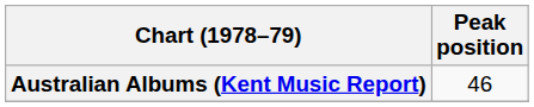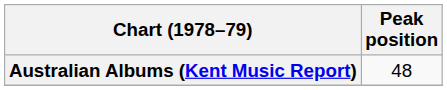Australian Albums (Kent Music Report) | Peak position: 46 -> 48
